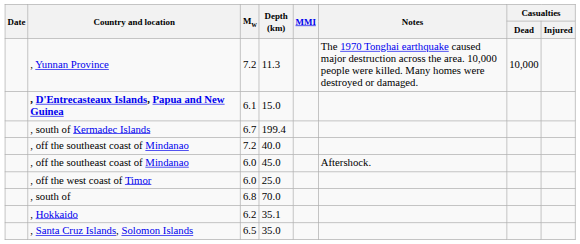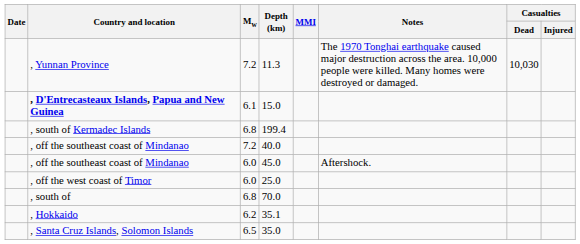11.3 | Casualties / Dead: 10,000 -> 10,030
199.4 | Mw: 6.7 -> 6.8
